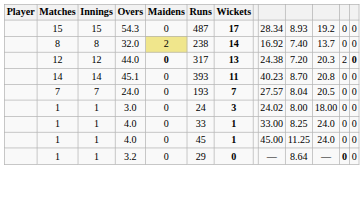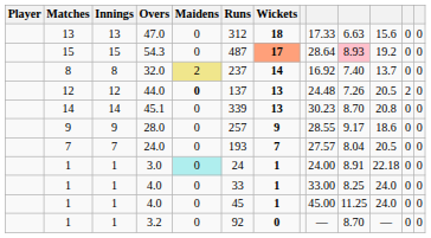+ row: 13 | 13 | 47.0 | 0 | 312 | 18 | 17.33 | 6.63 | 15.6 | 0 | 0
54.3 | Wickets: no background -> lightsalmon background
54.3 | column 9: 28.34 -> 28.64
54.3 | column 10: no background -> pink background
32.0 | Runs: 238 -> 237
44.0 | Runs: 317 -> 137
44.0 | column 9: 24.38 -> 24.48
44.0 | column 10: 7.20 -> 7.26
44.0 | column 11: 20.3 -> 20.5
44.0 | column 13: bold -> normal
45.1 | Runs: 393 -> 339
45.1 | Wickets: 11 -> 13
45.1 | column 9: 40.23 -> 30.23
+ row: 9 | 9 | 28.0 | 0 | 257 | 9 | 28.55 | 9.17 | 18.6 | 0 | 0
3.0 | Maidens: no background -> paleturquoise background
3.0 | Wickets: 3 -> 1
3.0 | column 9: 24.02 -> 24.00
3.0 | column 10: 8.00 -> 8.91
3.0 | column 11: 18.00 -> 22.18
3.2 | Runs: 29 -> 92
3.2 | column 10: 8.64 -> 8.70
3.2 | column 12: bold -> normal
